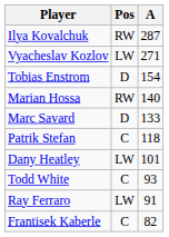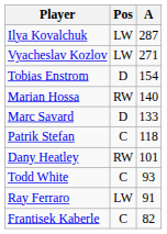Ilya Kovalchuk | Pos: RW -> LW
Dany Heatley | Pos: LW -> RW
